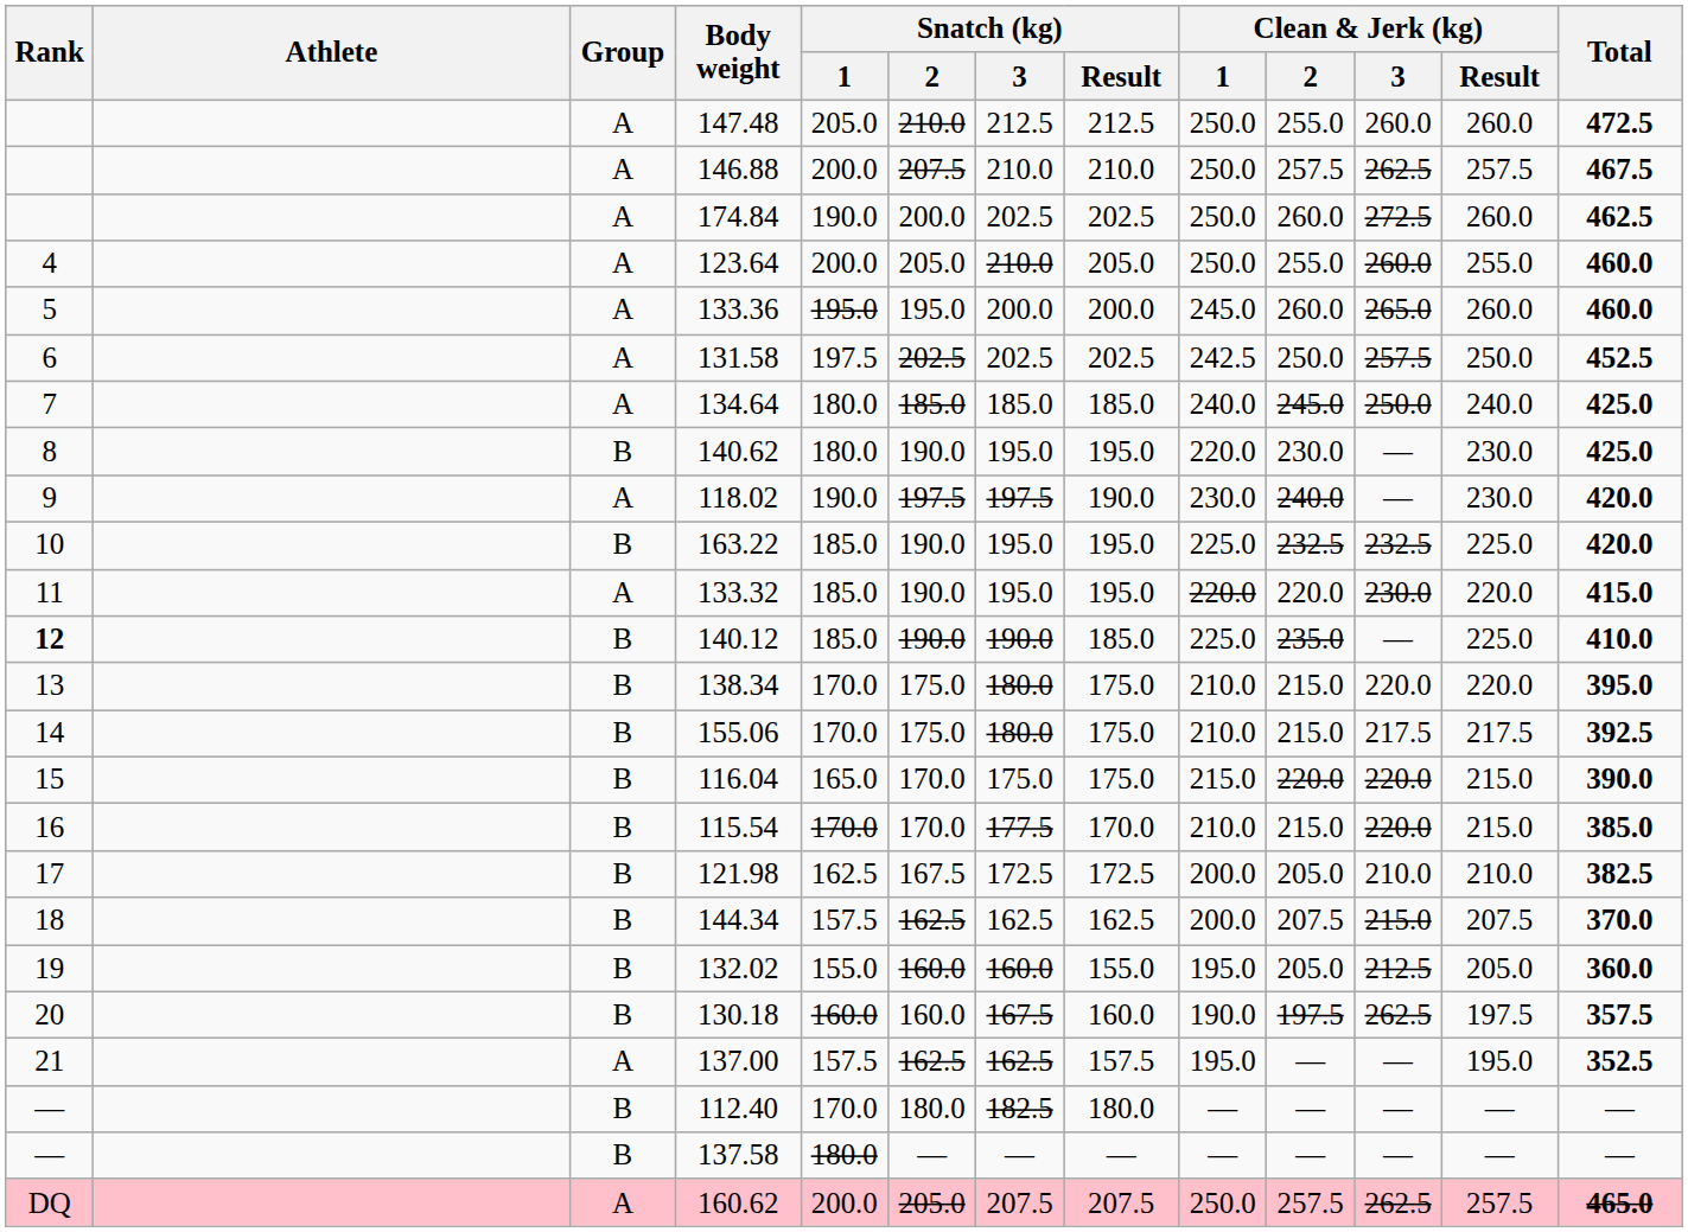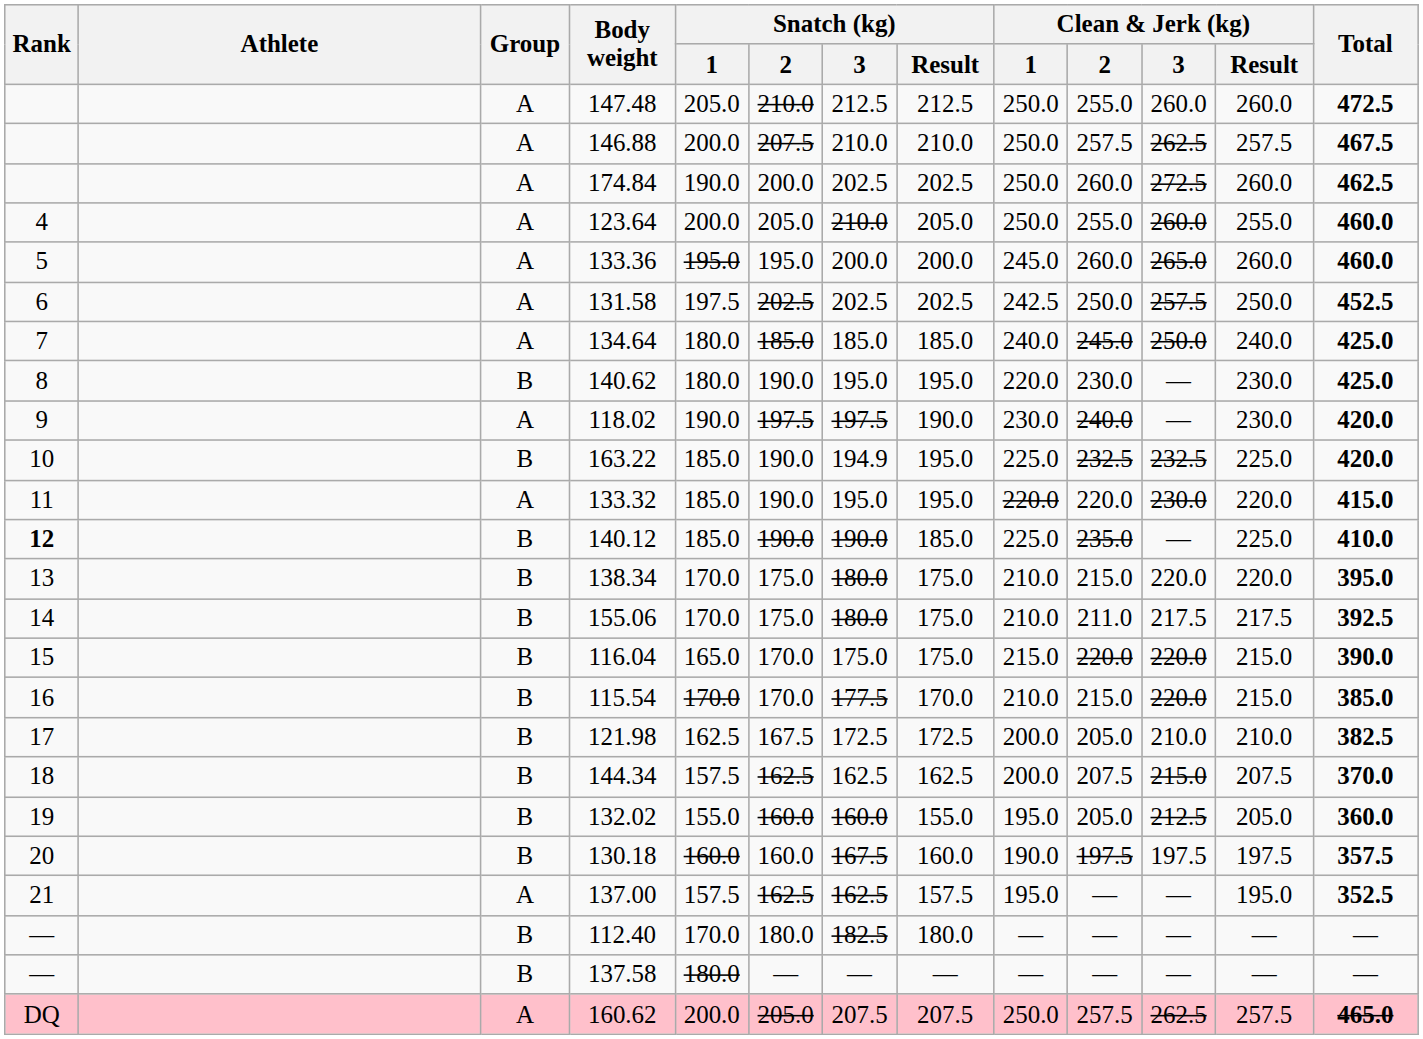163.22 | Snatch (kg) / 3: 195.0 -> 194.9
155.06 | Clean & Jerk (kg) / 2: 215.0 -> 211.0
130.18 | Clean & Jerk (kg) / 3: 262.5 -> 197.5
